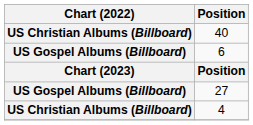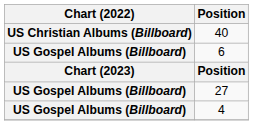4 | Chart (2022): US Christian Albums (Billboard) -> US Gospel Albums (Billboard)
